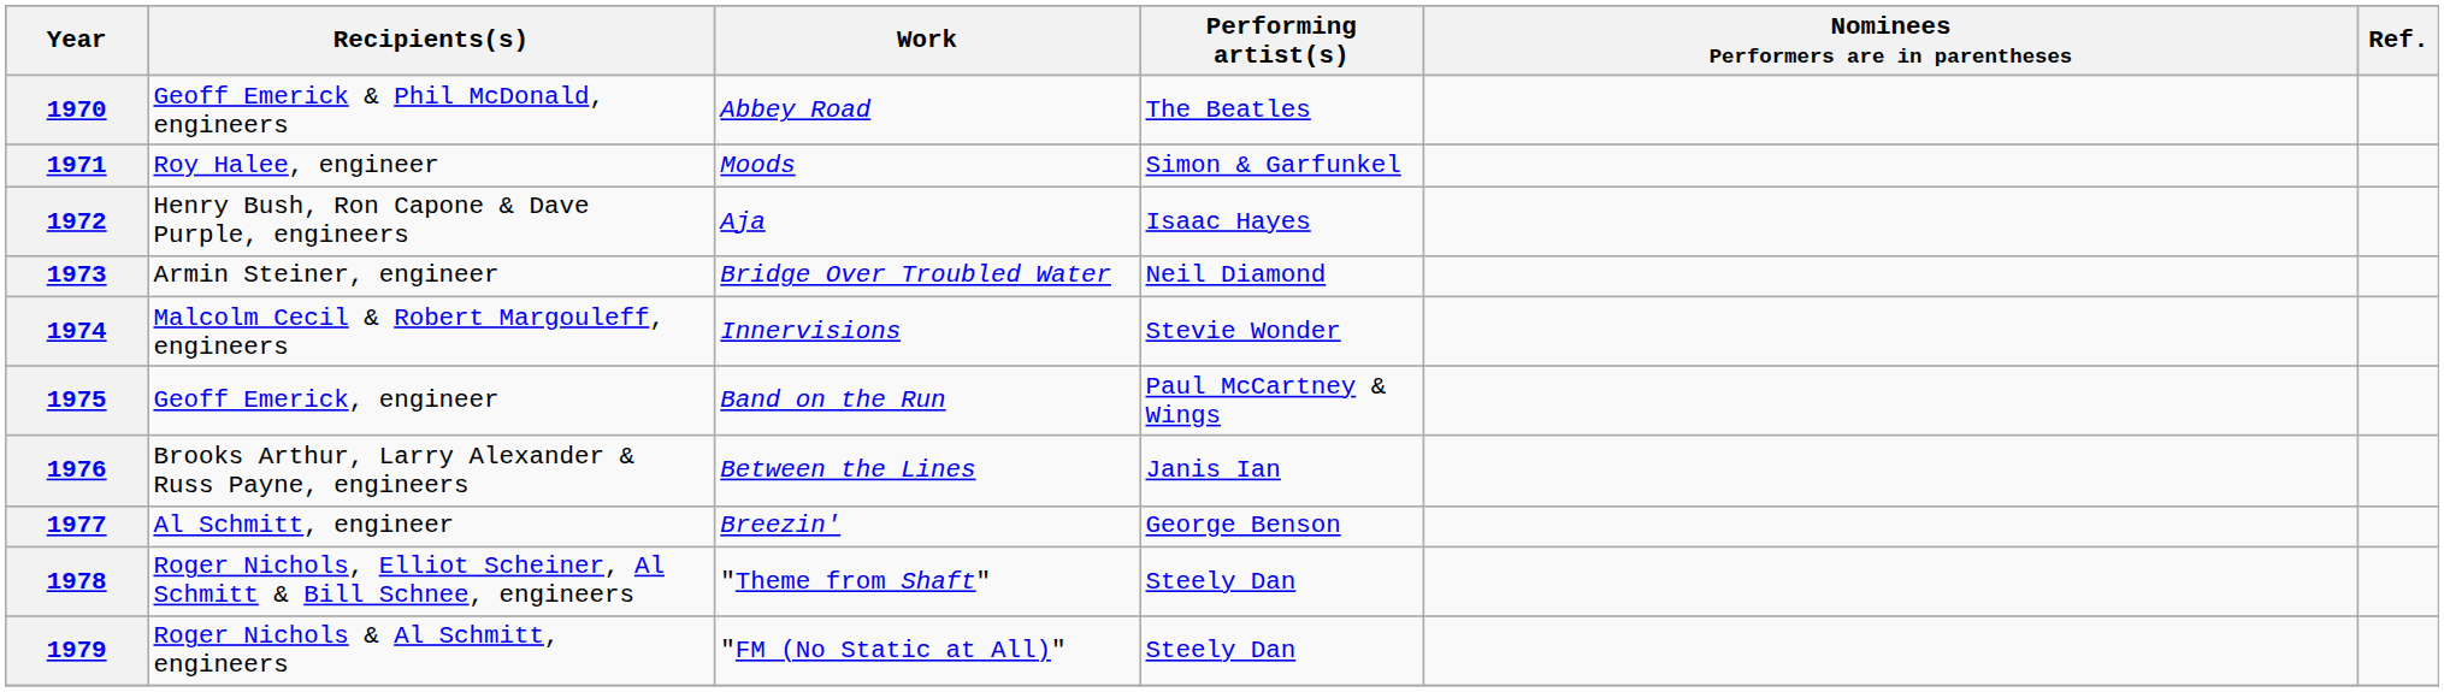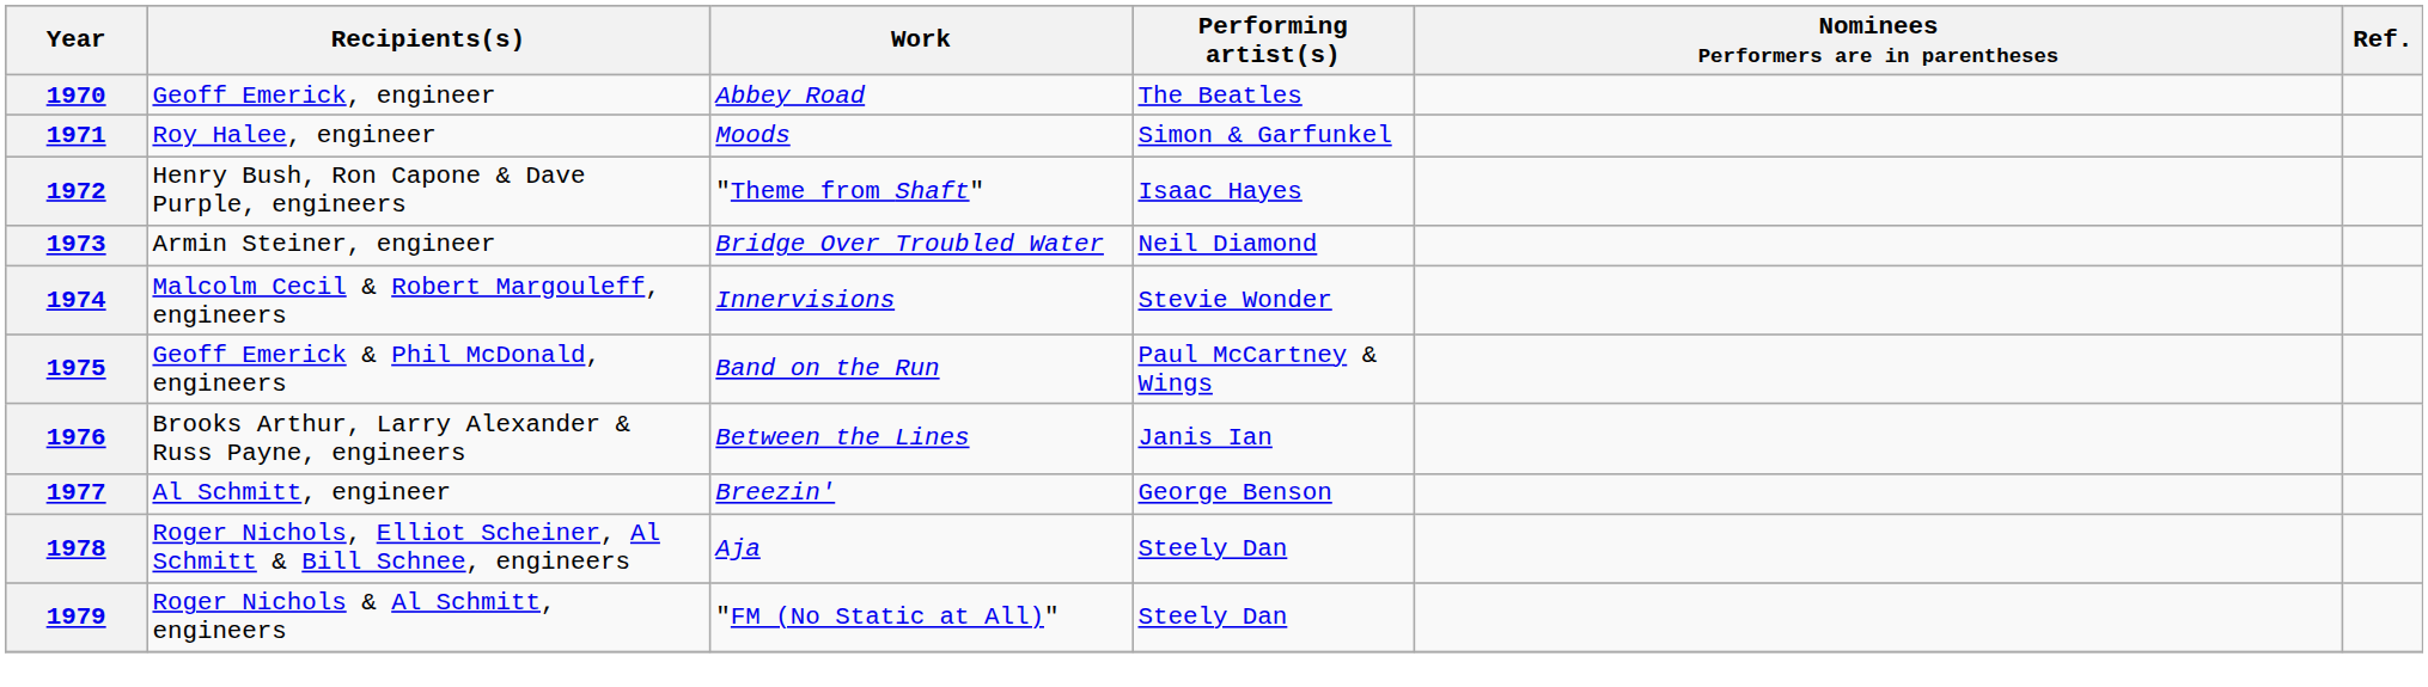1970 | Recipients(s): Geoff Emerick & Phil McDonald, engineers -> Geoff Emerick, engineer
1972 | Work: Aja -> "Theme from Shaft"
1975 | Recipients(s): Geoff Emerick, engineer -> Geoff Emerick & Phil McDonald, engineers
1978 | Work: "Theme from Shaft" -> Aja
